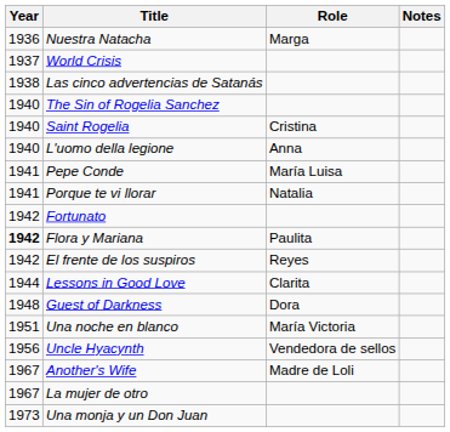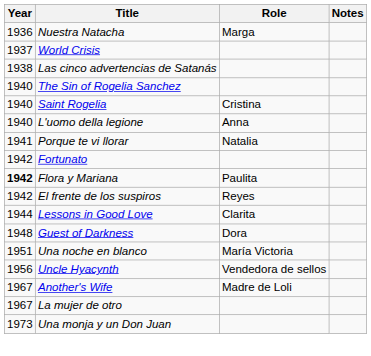- row: 1941 | Pepe Conde | María Luisa
